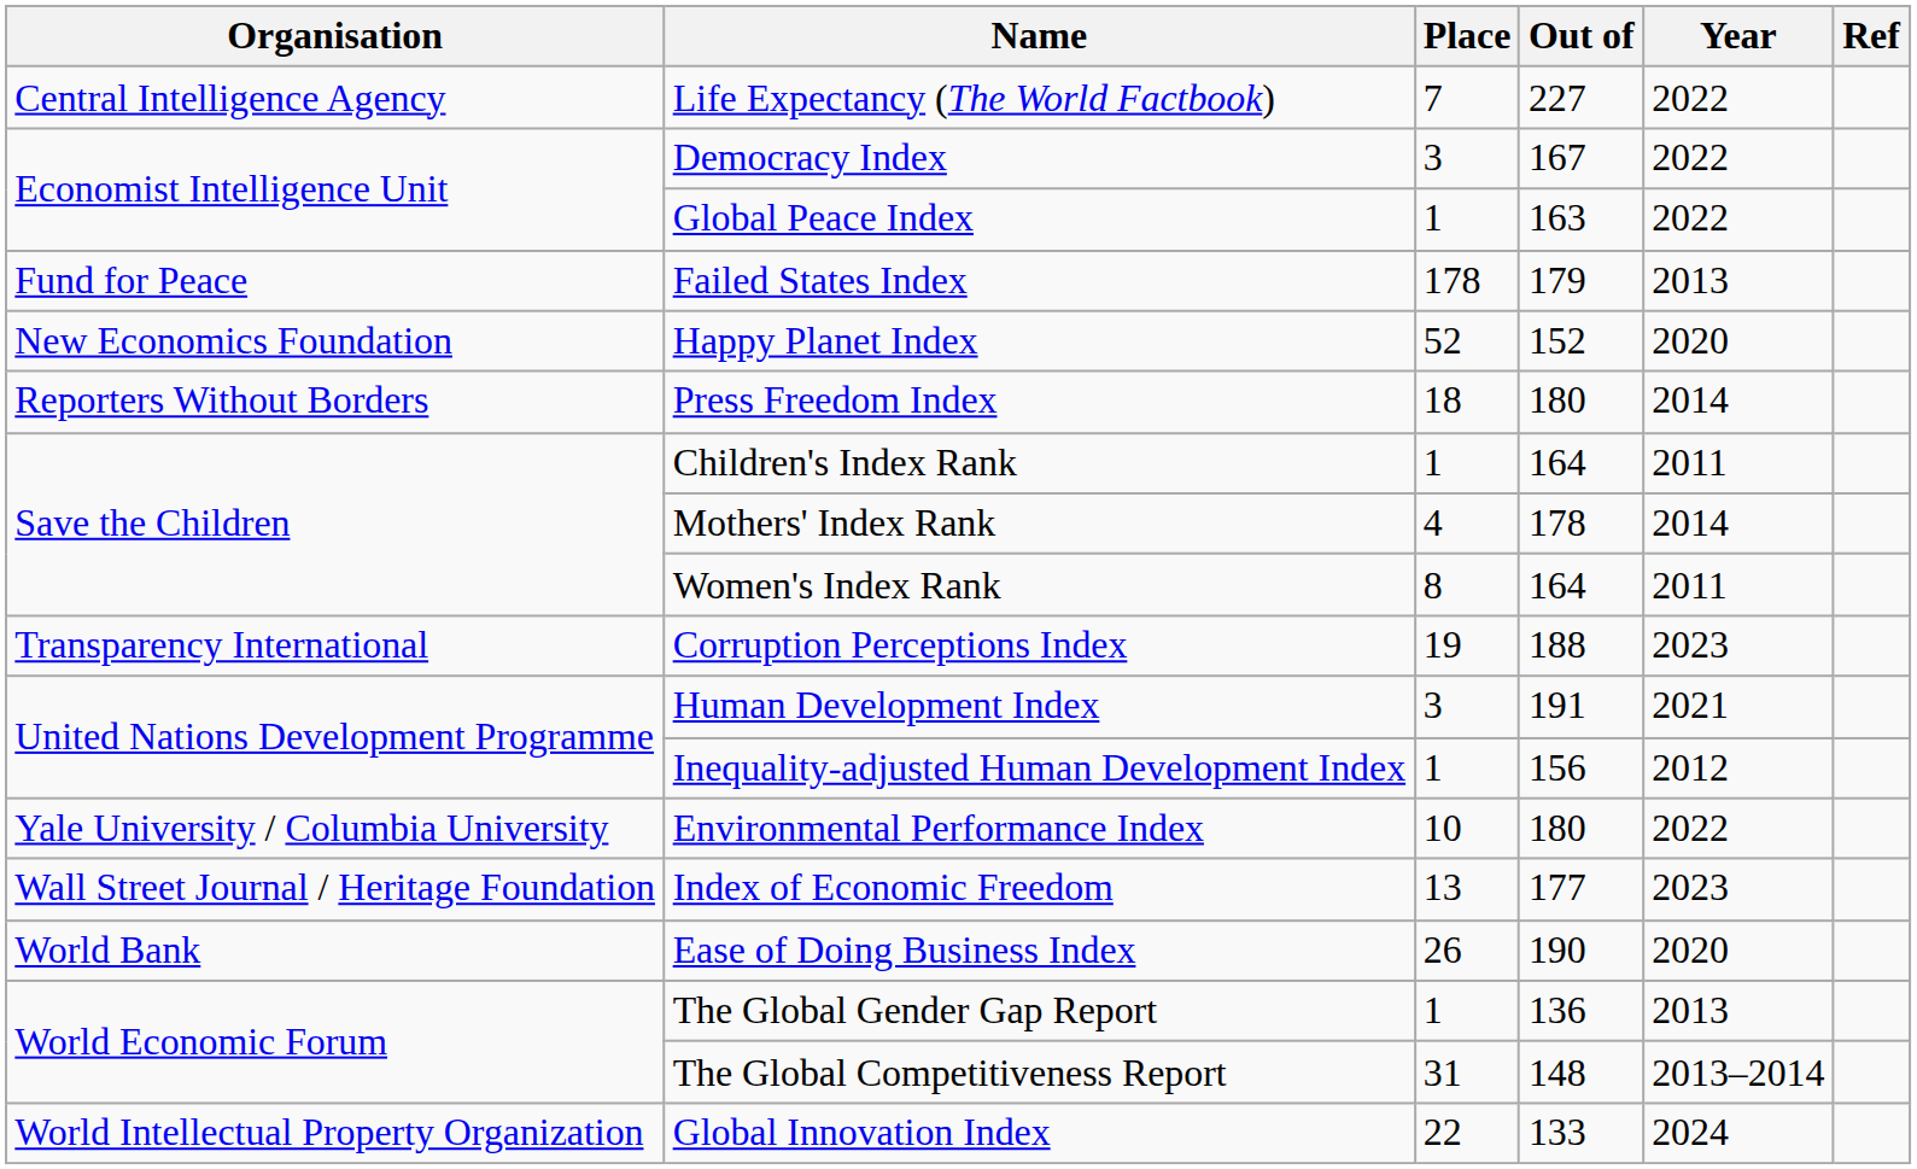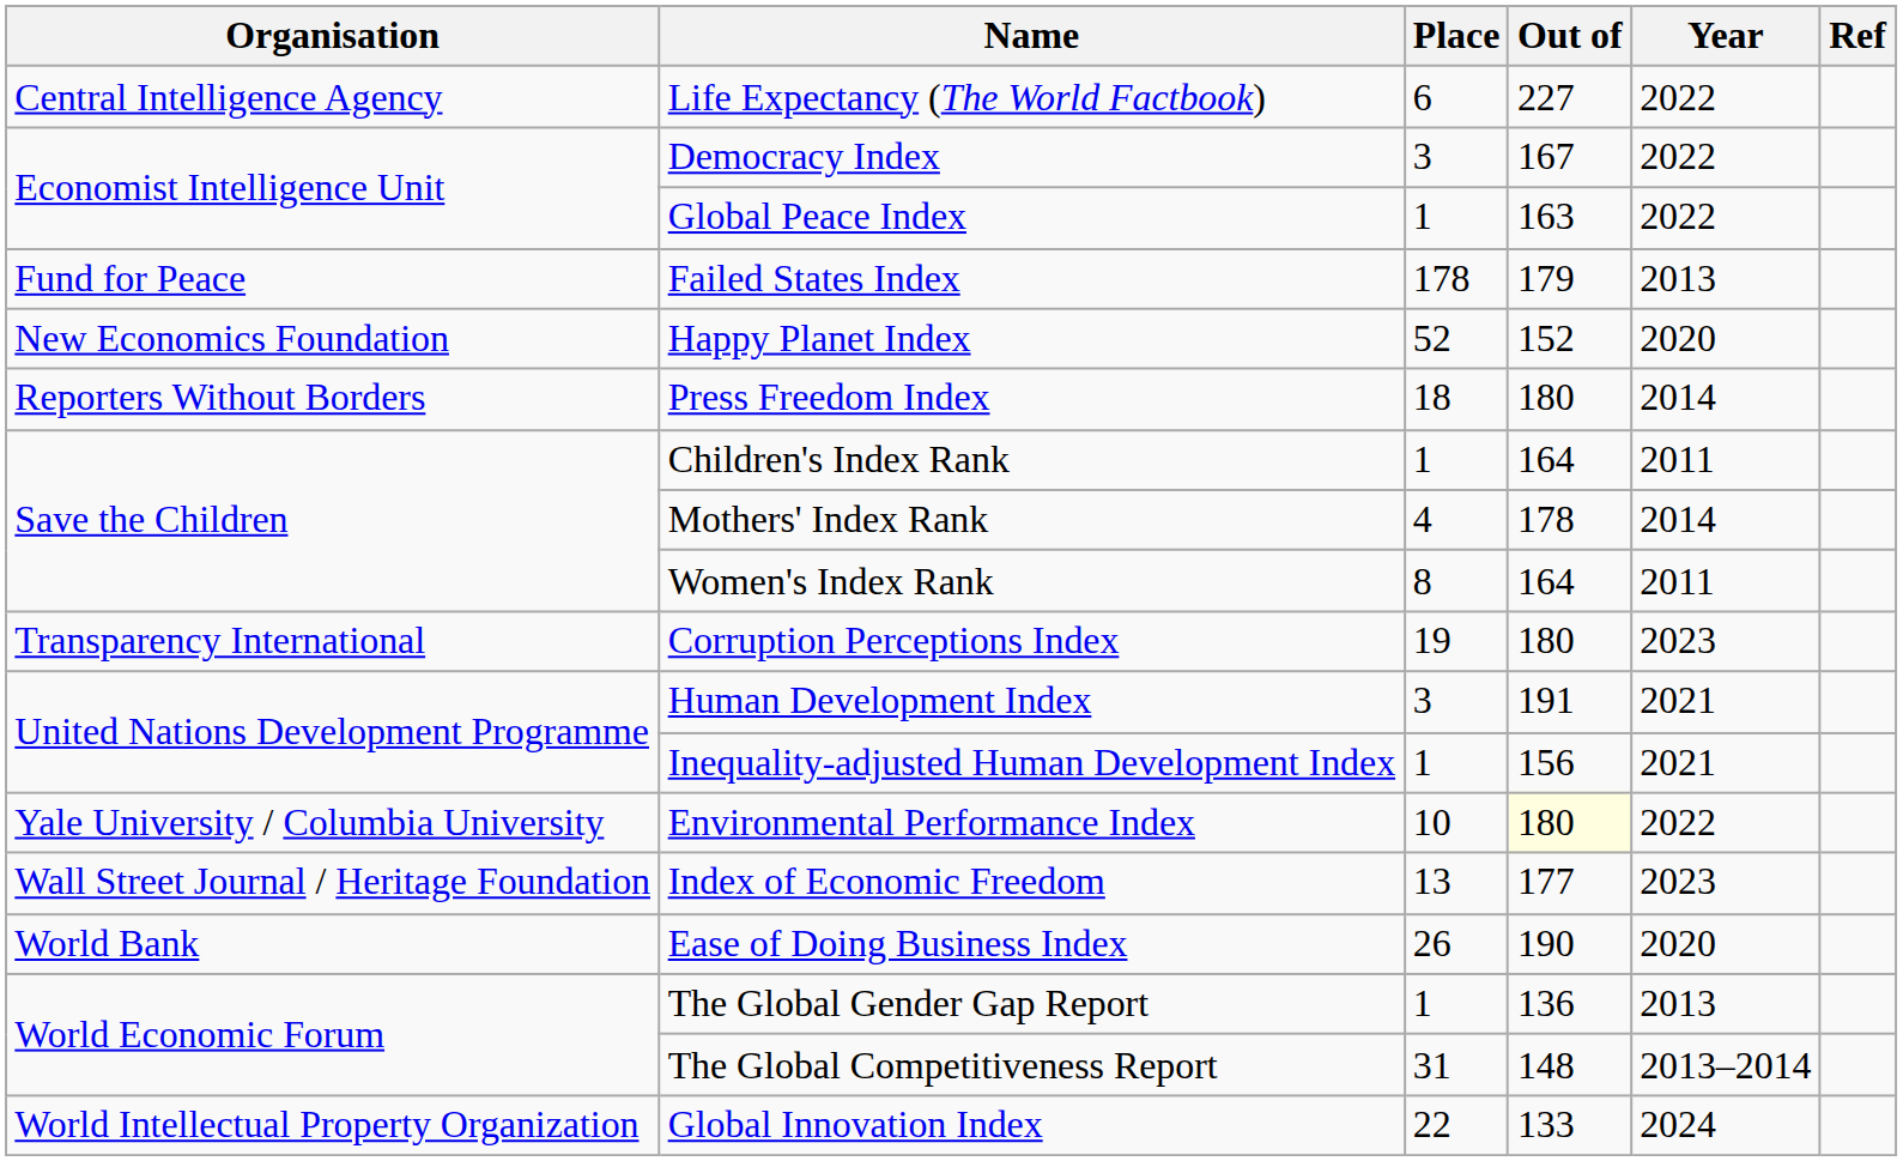Life Expectancy (The World Factbook) | Place: 7 -> 6
Corruption Perceptions Index | Out of: 188 -> 180
Inequality-adjusted Human Development Index | Year: 2012 -> 2021
Environmental Performance Index | Out of: no background -> lightyellow background
